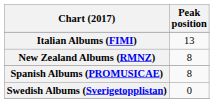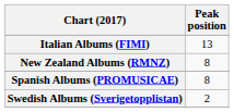Swedish Albums (Sverigetopplistan) | Peak position: 0 -> 2
